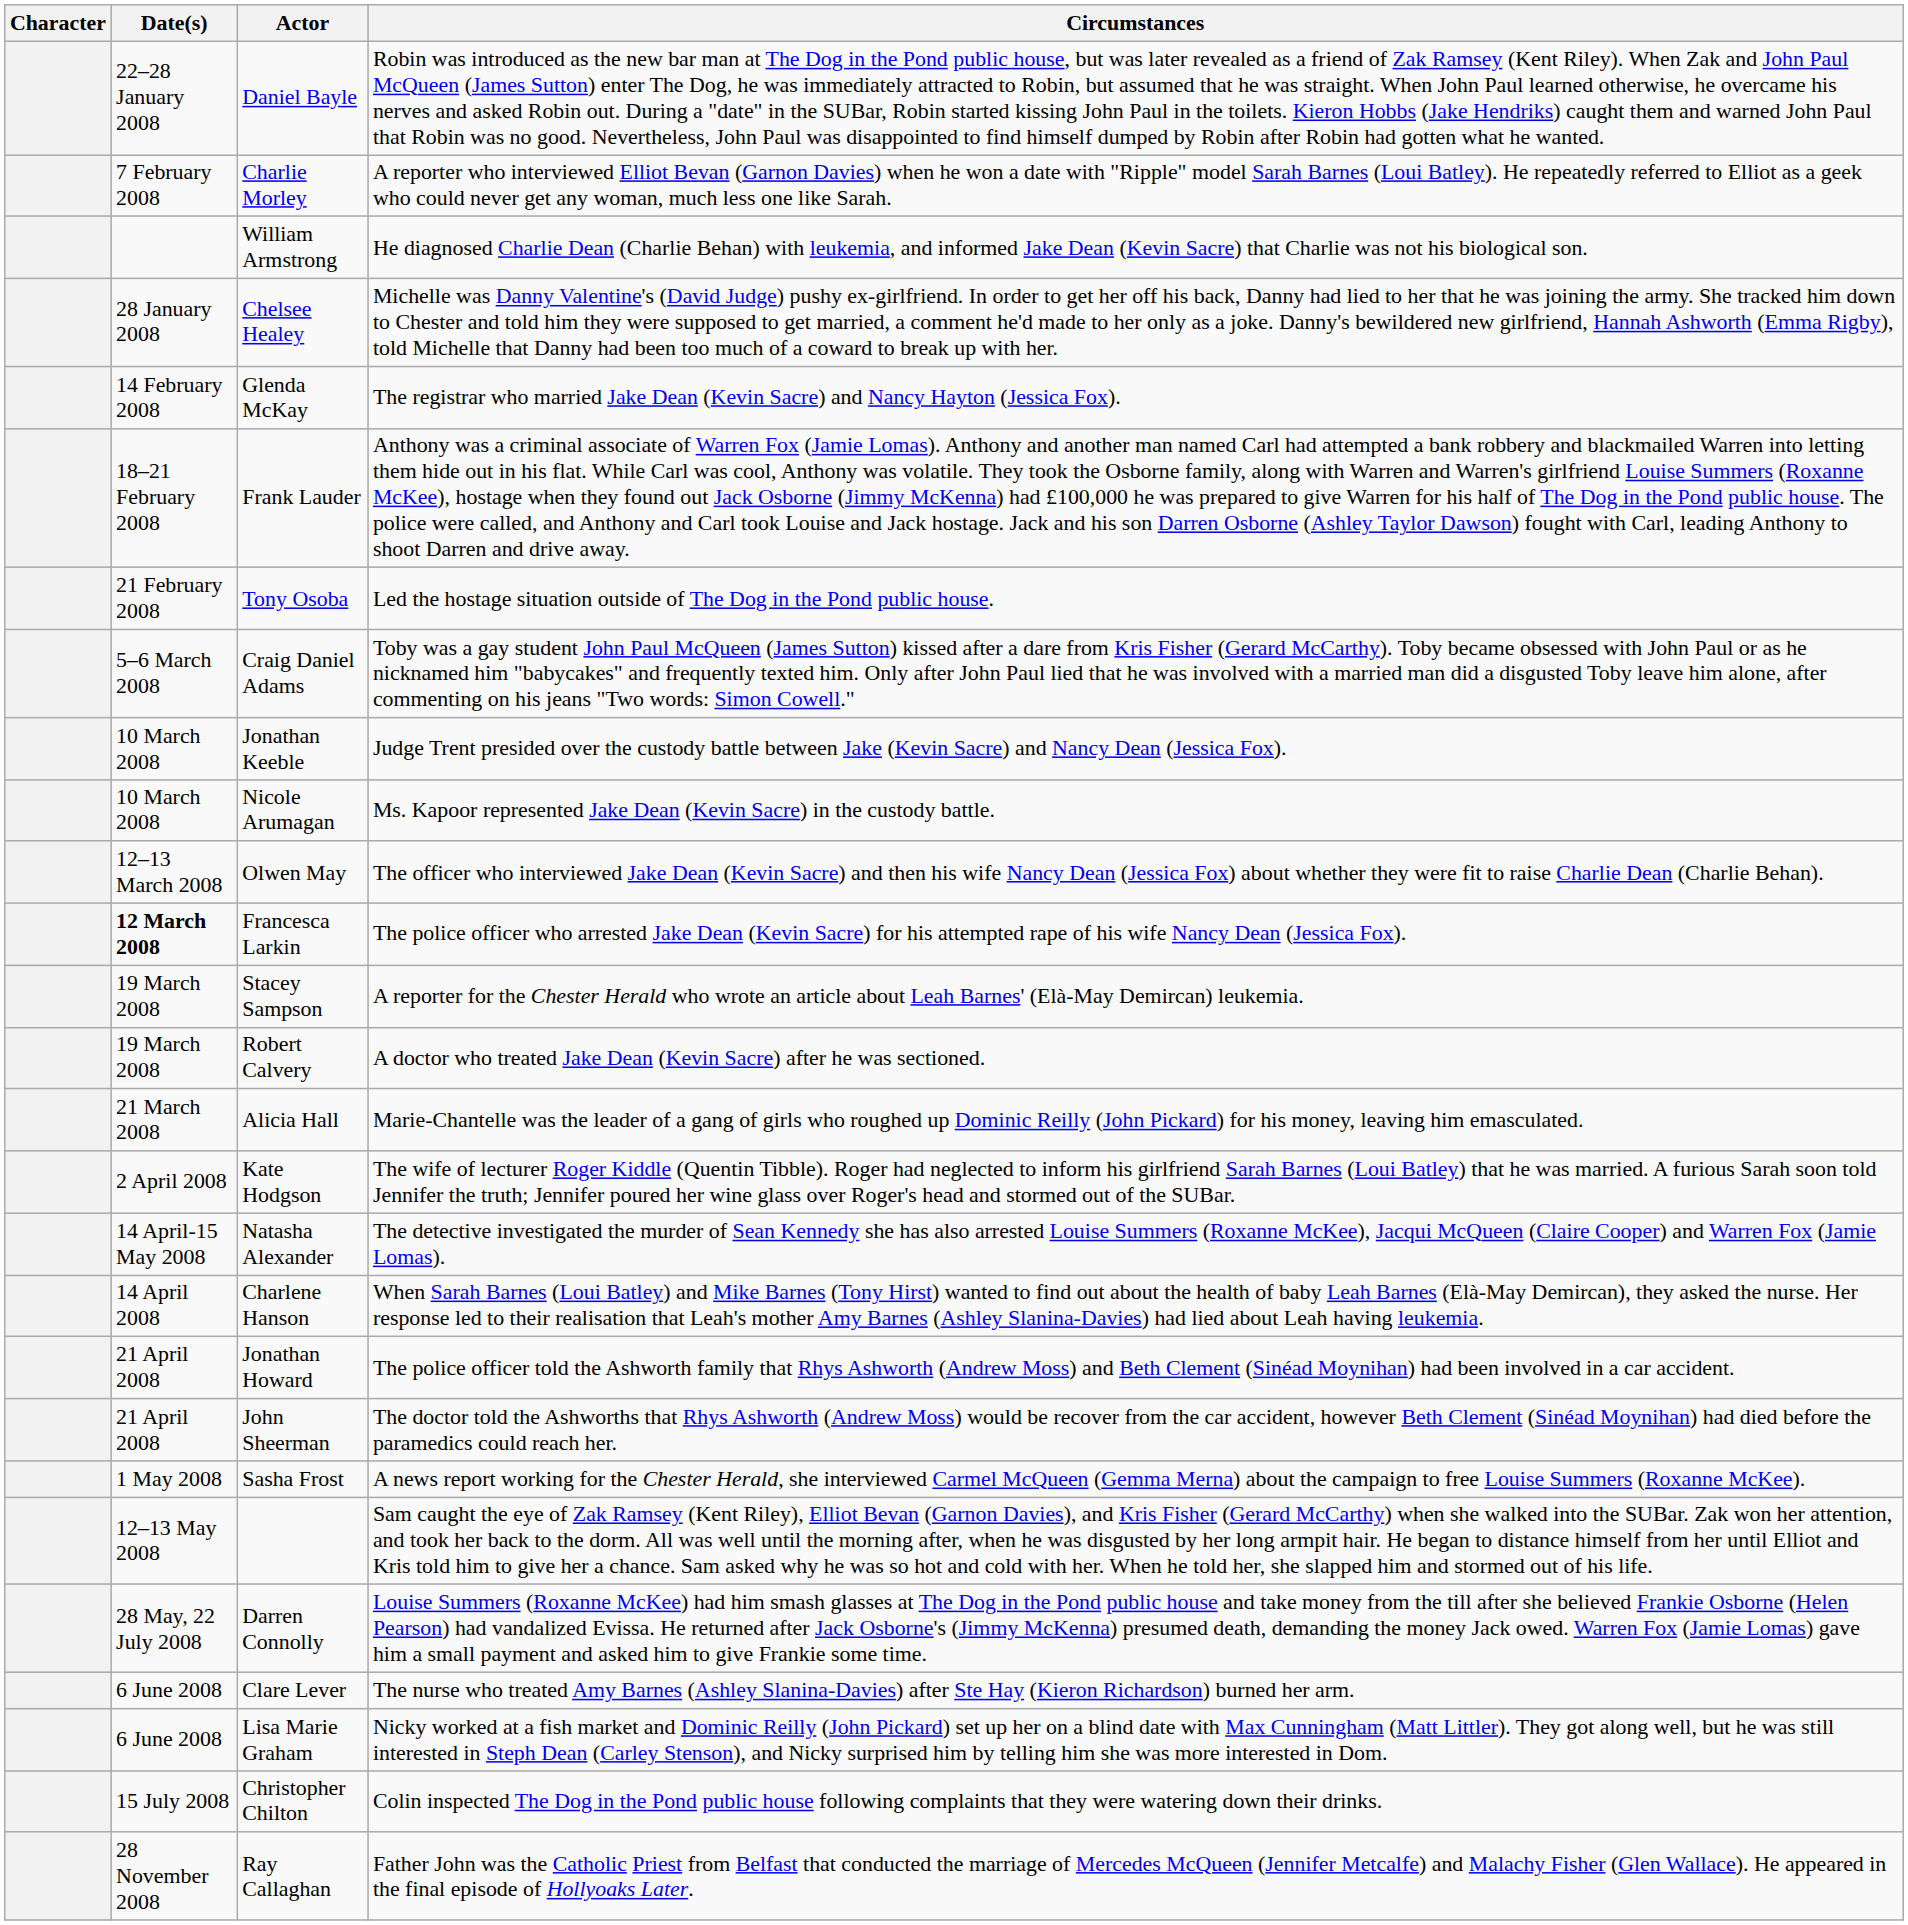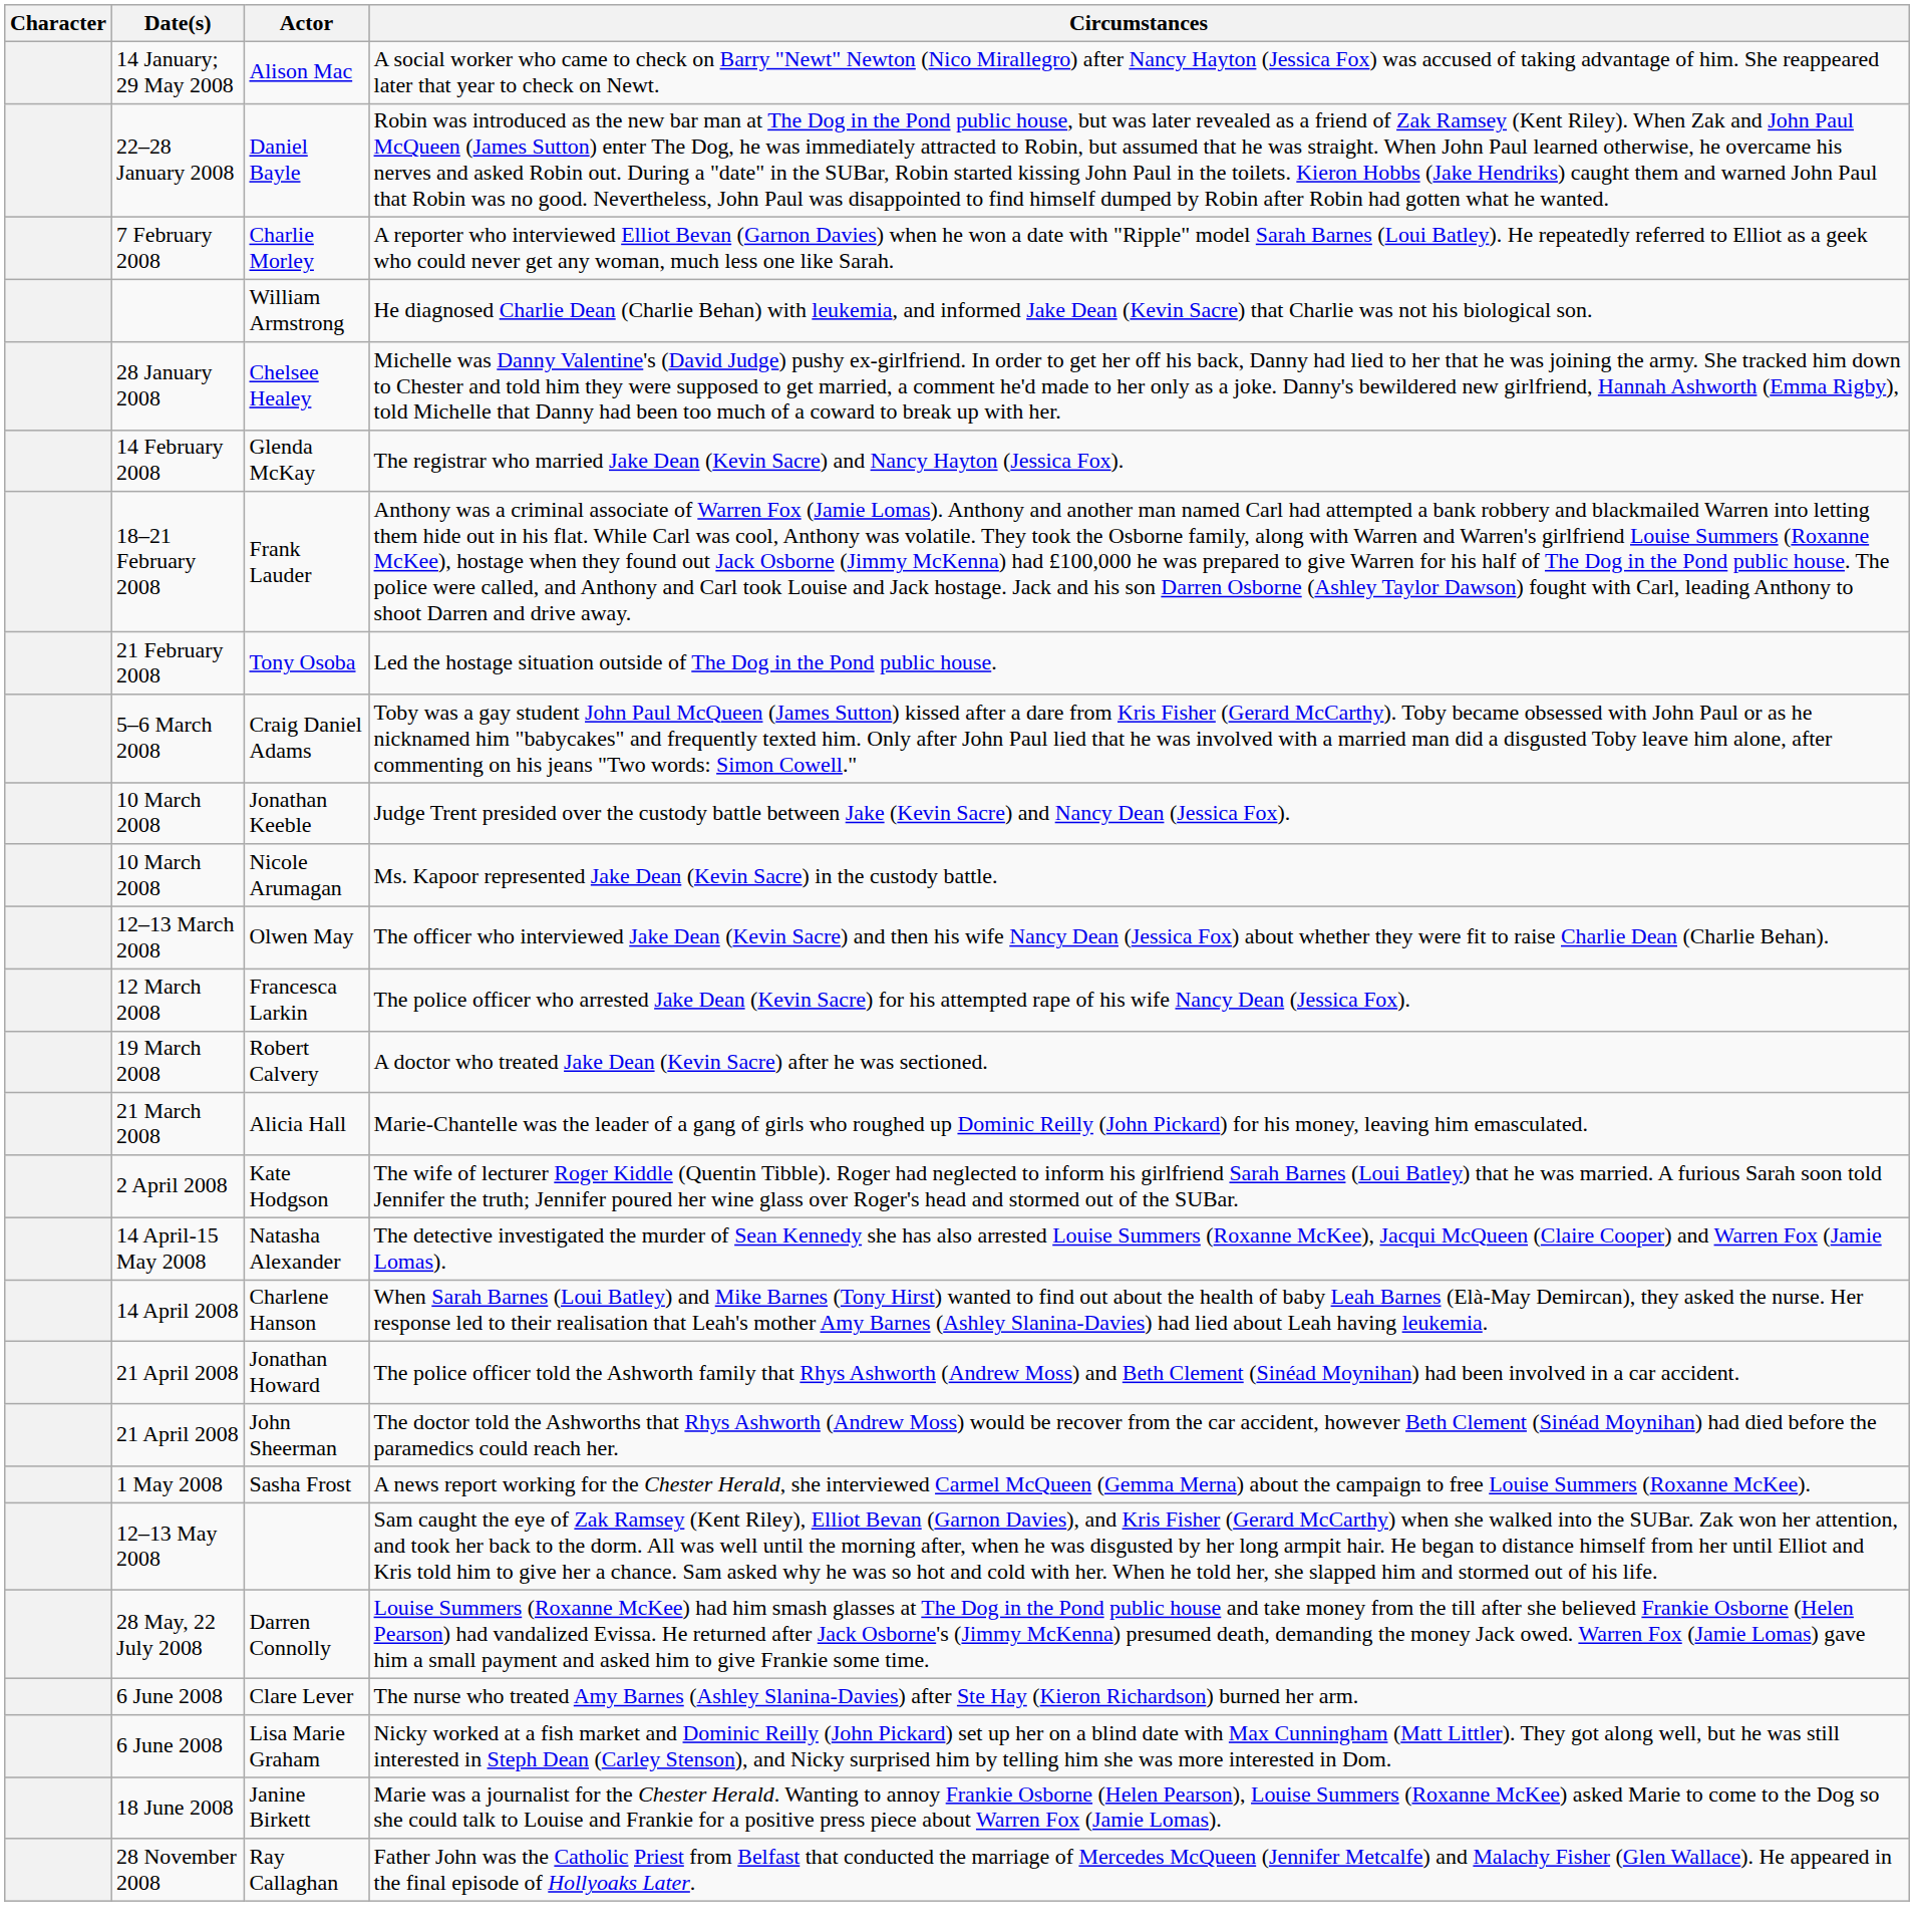+ row: 14 January; 29 May 2008 | Alison Mac | A social worker who came to check on Barry "Newt" Newton (Nico Mirallegro) after Nancy Hayton (Jessica Fox) was accused of taking advantage of him. She reappeared later that year to check on Newt.
Francesca Larkin | Date(s): bold -> normal
- row: 19 March 2008 | Stacey Sampson | A reporter for the Chester Herald who wrote an article about Leah Barnes' (Elà-May Demircan) leukemia.
+ row: 18 June 2008 | Janine Birkett | Marie was a journalist for the Chester Herald. Wanting to annoy Frankie Osborne (Helen Pearson), Louise Summers (Roxanne McKee) asked Marie to come to the Dog so she could talk to Louise and Frankie for a positive press piece about Warren Fox (Jamie Lomas).
- row: 15 July 2008 | Christopher Chilton | Colin inspected The Dog in the Pond public house following complaints that they were watering down their drinks.
